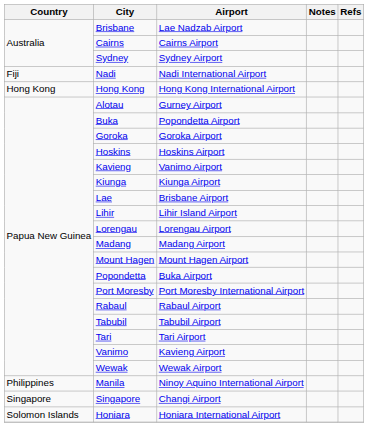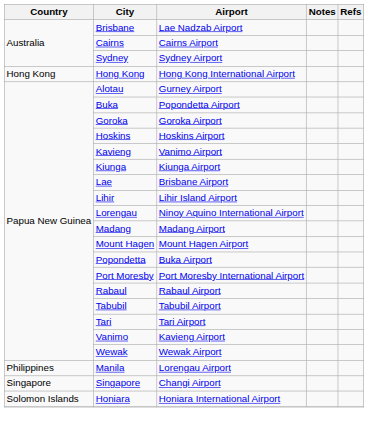- row: Fiji | Nadi | Nadi International Airport
Lorengau | Airport: Lorengau Airport -> Ninoy Aquino International Airport
Manila | Airport: Ninoy Aquino International Airport -> Lorengau Airport
